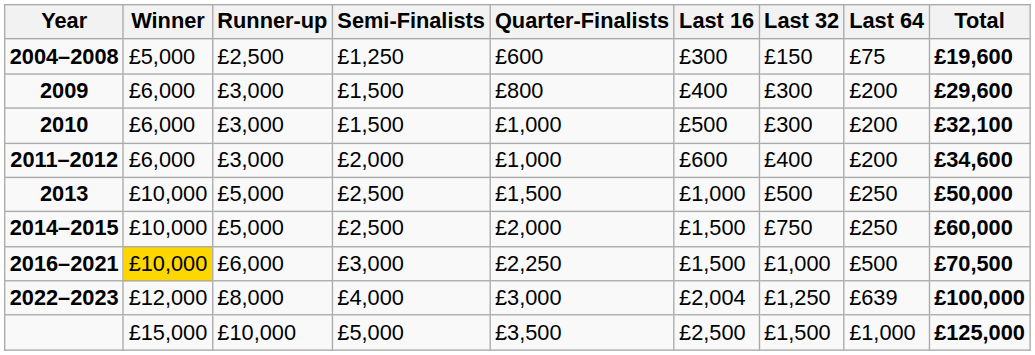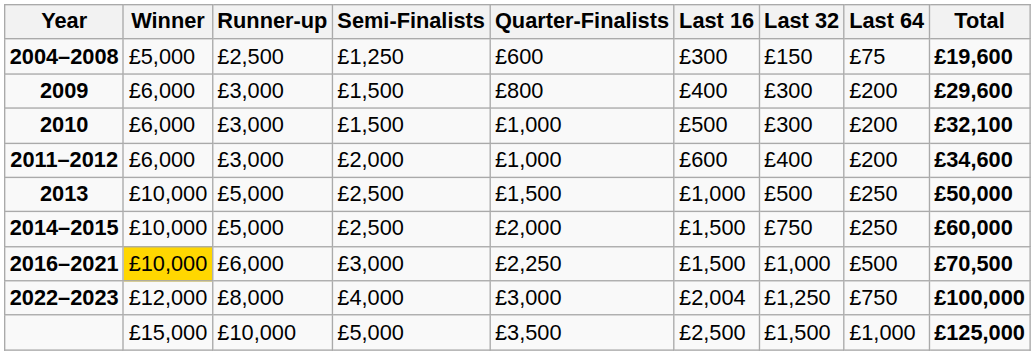2022–2023 | Last 64: £639 -> £750
